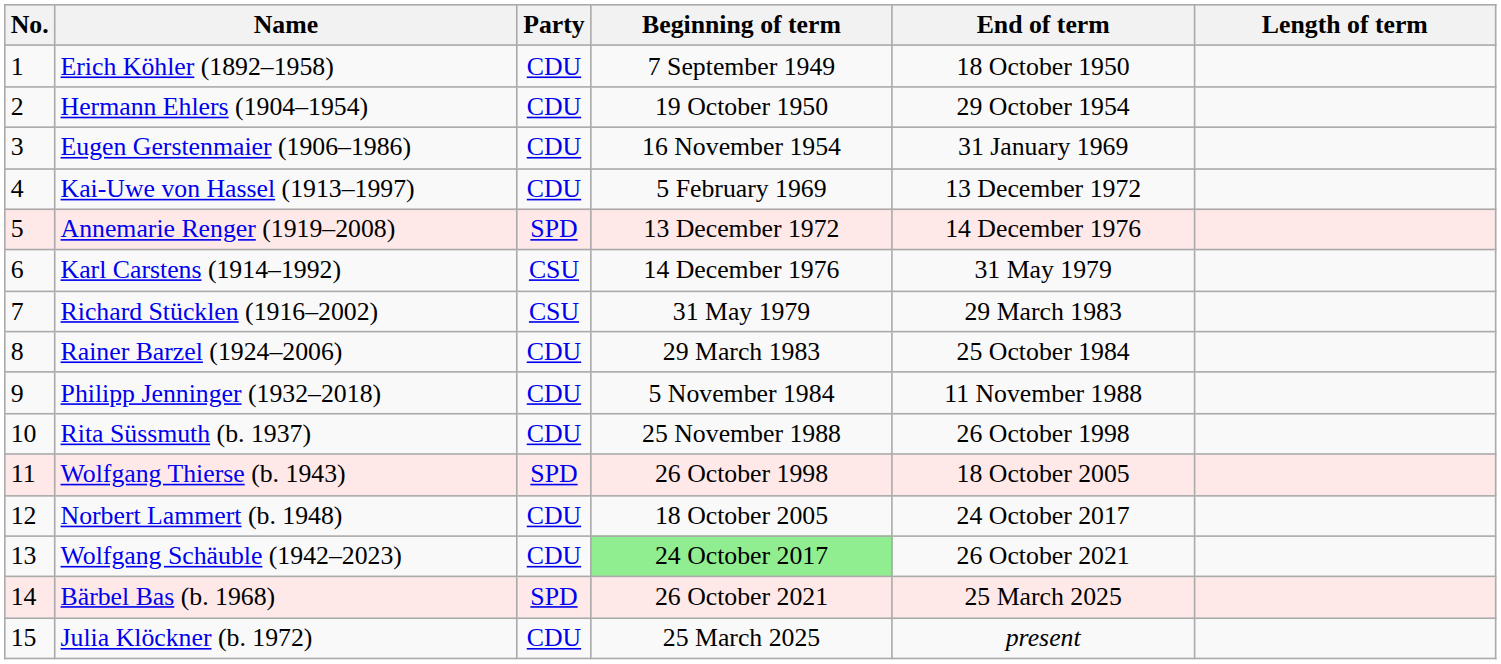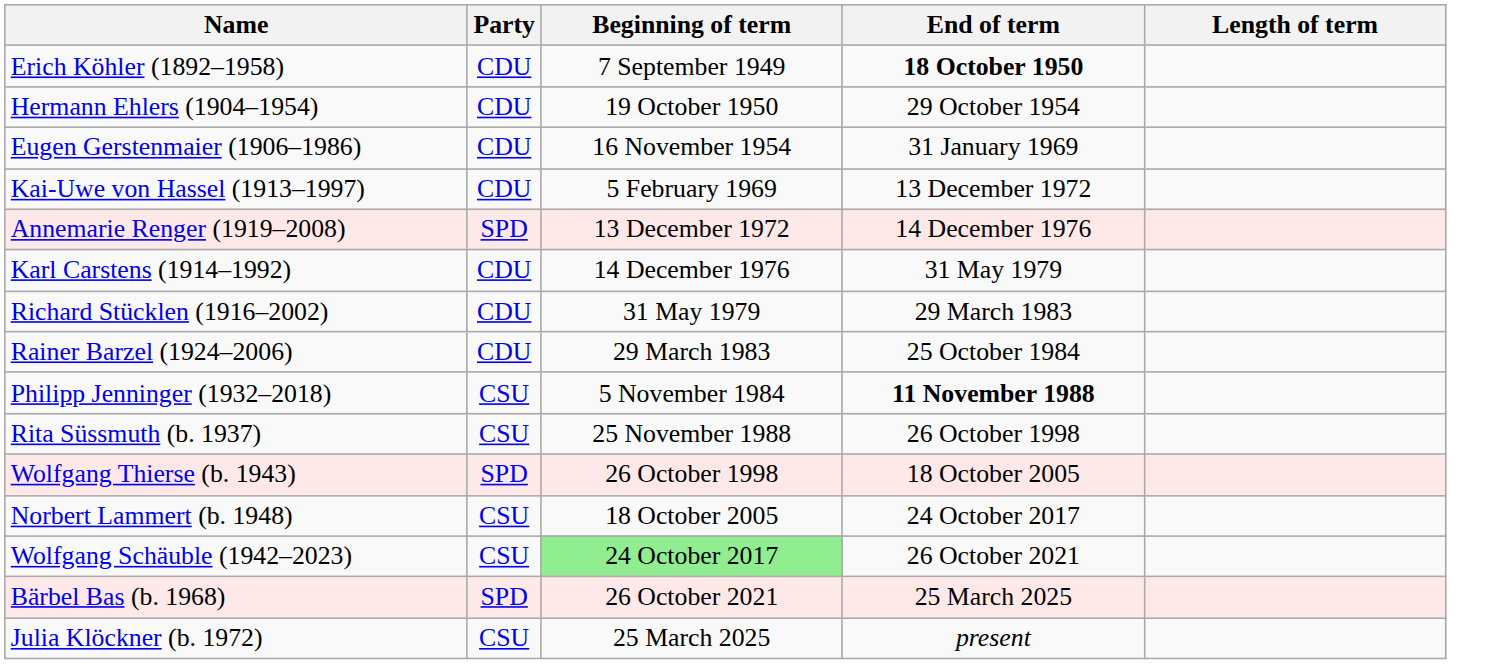- column: No. | 1 | 2 | 3 | 4 | 5 | 6 | 7 | 8 | 9 | 10 | 11 | 12 | 13 | 14 | 15
Erich Köhler (1892–1958) | End of term: normal -> bold
Karl Carstens (1914–1992) | Party: CSU -> CDU
Richard Stücklen (1916–2002) | Party: CSU -> CDU
Philipp Jenninger (1932–2018) | Party: CDU -> CSU
Philipp Jenninger (1932–2018) | End of term: normal -> bold
Rita Süssmuth (b. 1937) | Party: CDU -> CSU
Norbert Lammert (b. 1948) | Party: CDU -> CSU
Wolfgang Schäuble (1942–2023) | Party: CDU -> CSU
Julia Klöckner (b. 1972) | Party: CDU -> CSU
